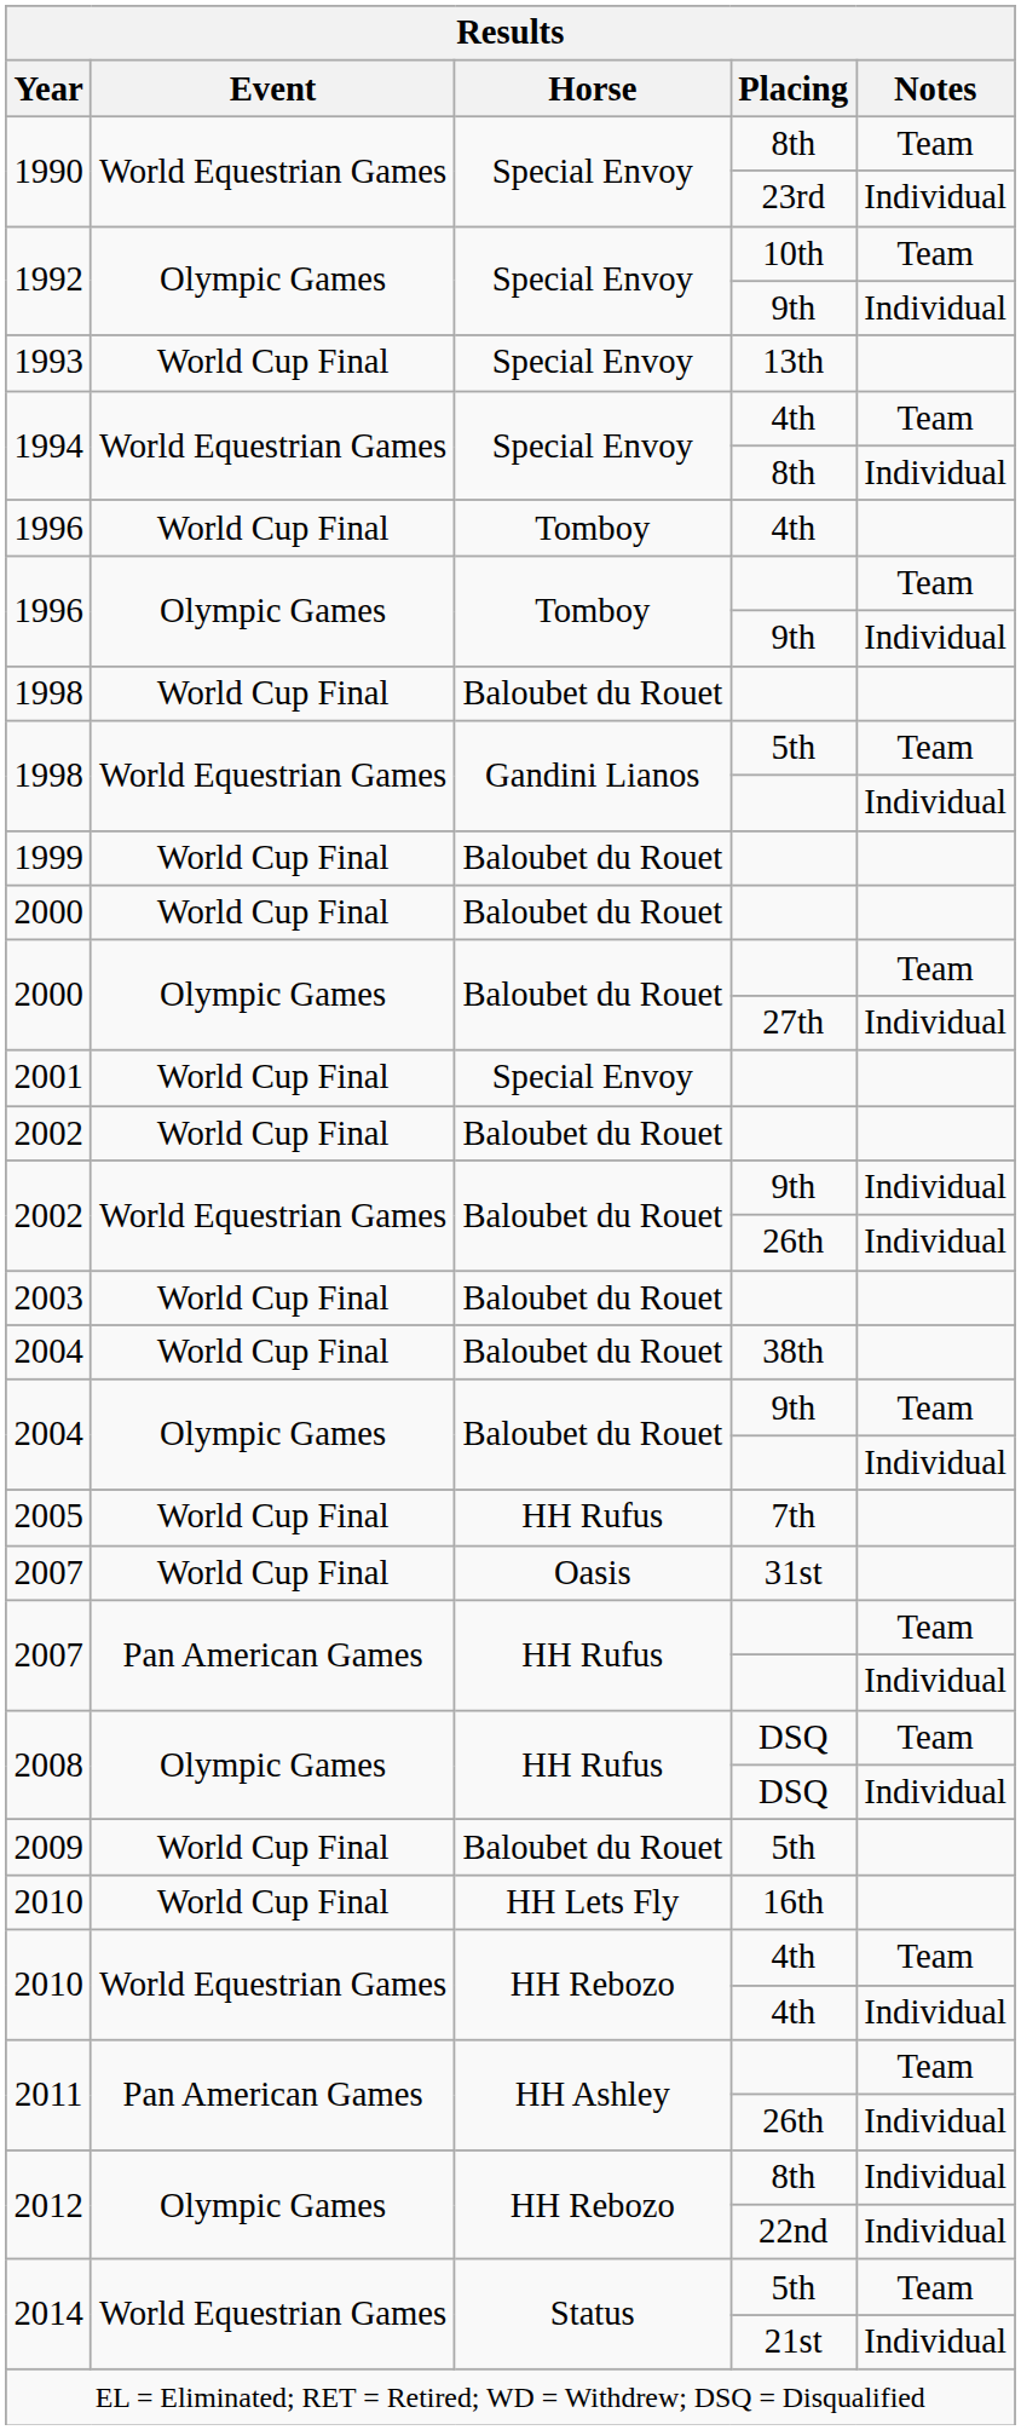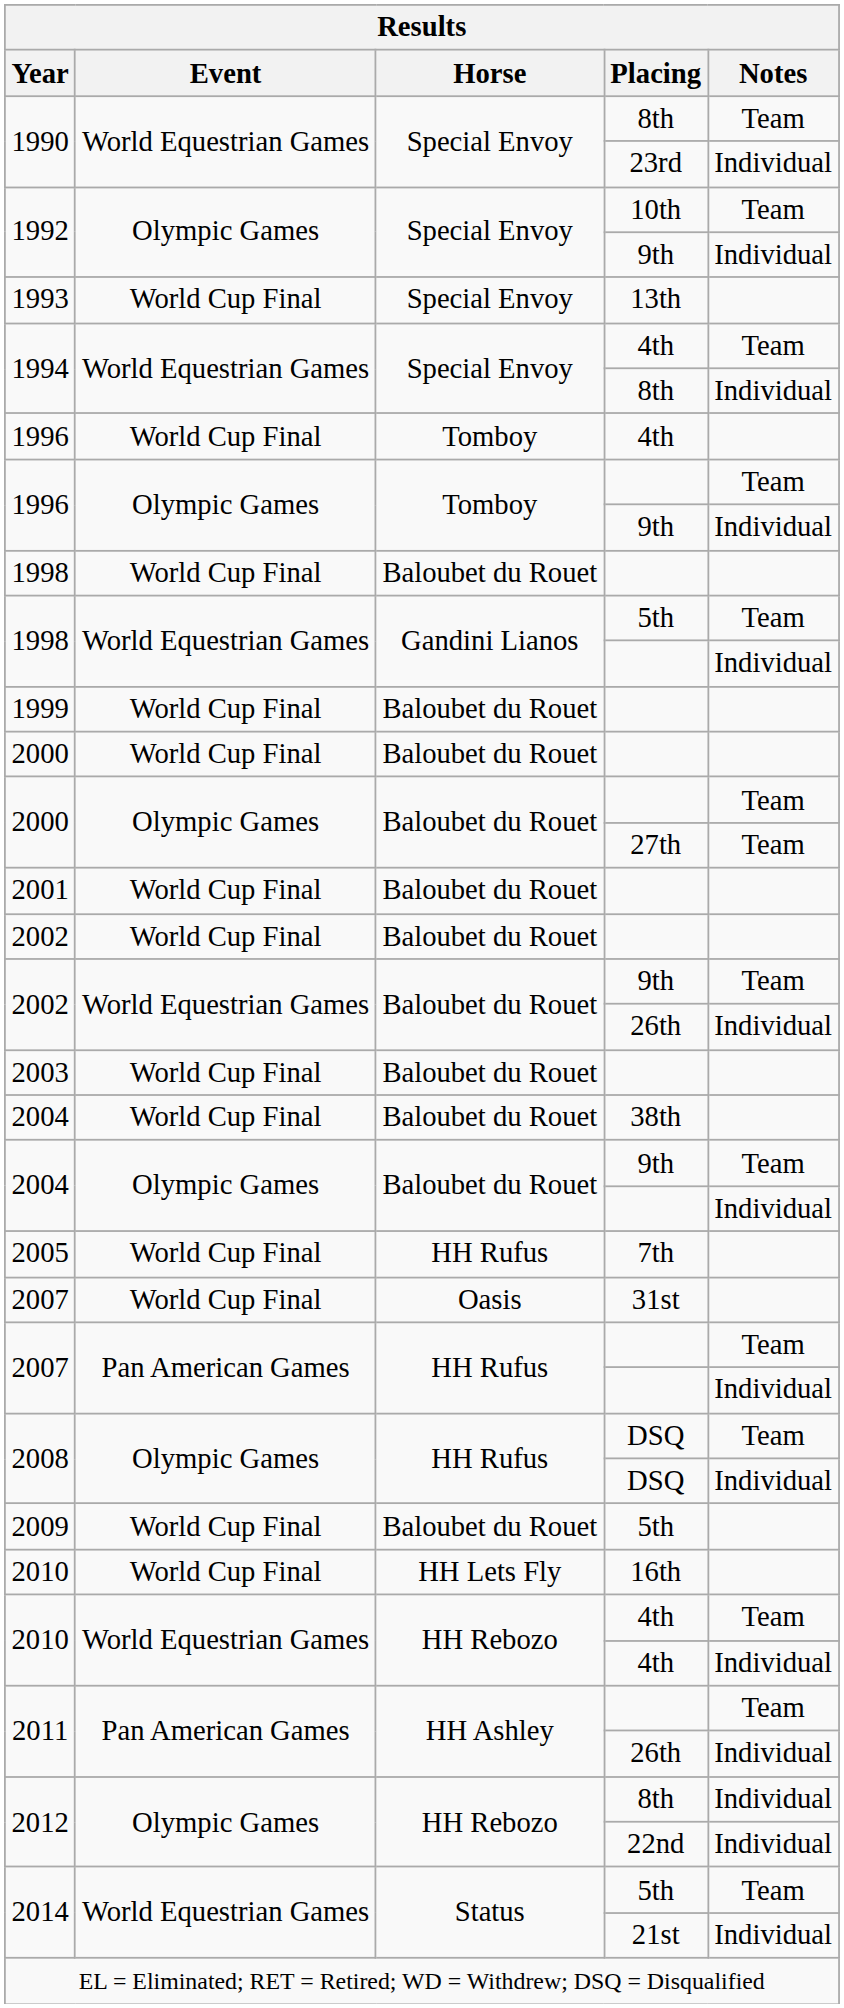2000 / 27th | Notes: Individual -> Team
2001 | Horse: Special Envoy -> Baloubet du Rouet
2002 / 9th | Notes: Individual -> Team
